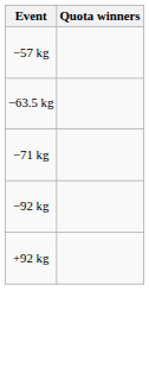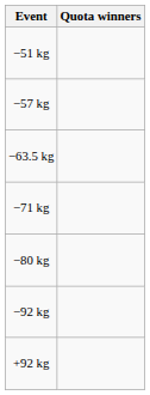+ row: −51 kg
+ row: −80 kg
